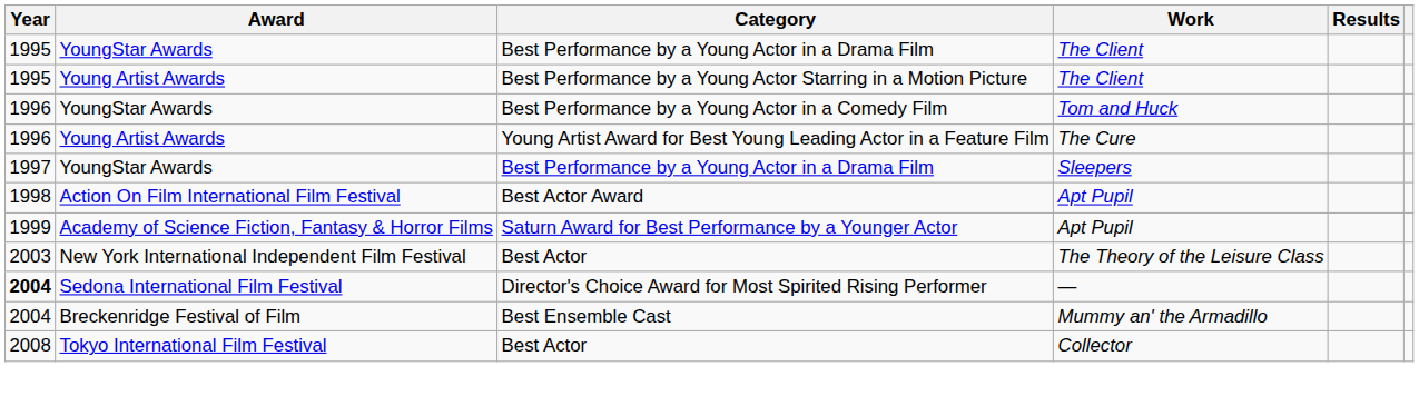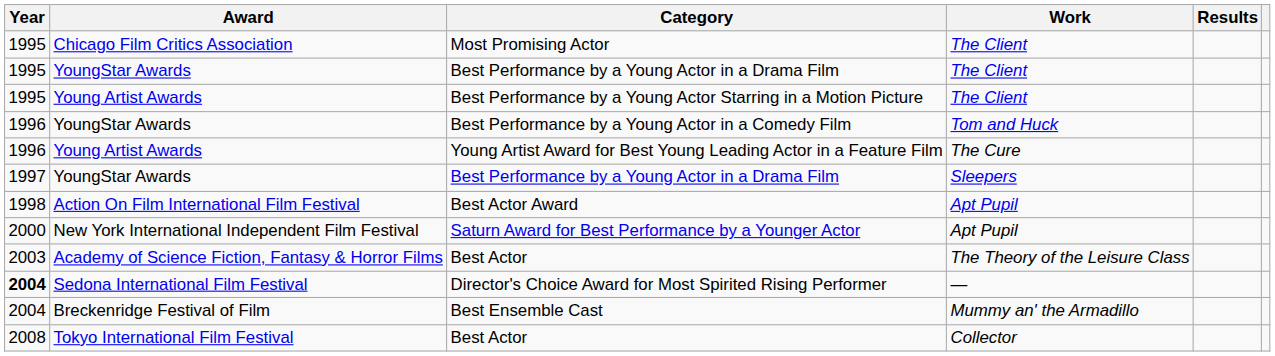+ row: 1995 | Chicago Film Critics Association | Most Promising Actor | The Client
Saturn Award for Best Performance by a Younger Actor | Year: 1999 -> 2000
Saturn Award for Best Performance by a Younger Actor | Award: Academy of Science Fiction, Fantasy & Horror Films -> New York International Independent Film Festival
Best Actor / The Theory of the Leisure Class | Award: New York International Independent Film Festival -> Academy of Science Fiction, Fantasy & Horror Films
